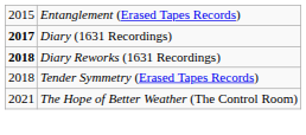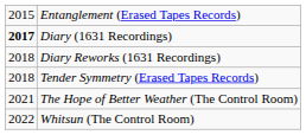Diary Reworks (1631 Recordings) | column 1: bold -> normal
+ row: 2022 | Whitsun (The Control Room)
